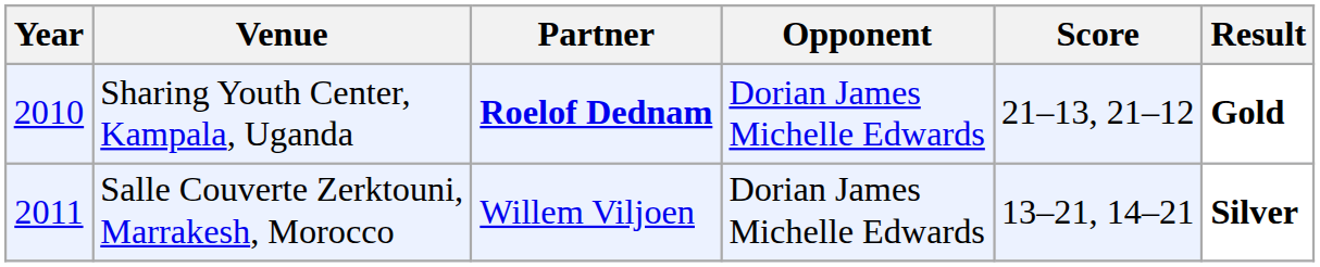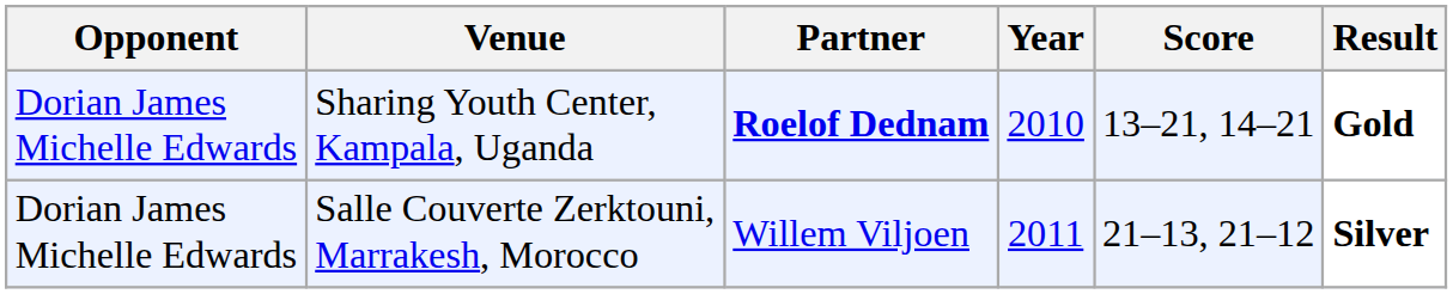columns swapped: Year <-> Opponent
Sharing Youth Center, Kampala, Uganda | Score: 21–13, 21–12 -> 13–21, 14–21
Salle Couverte Zerktouni, Marrakesh, Morocco | Score: 13–21, 14–21 -> 21–13, 21–12
